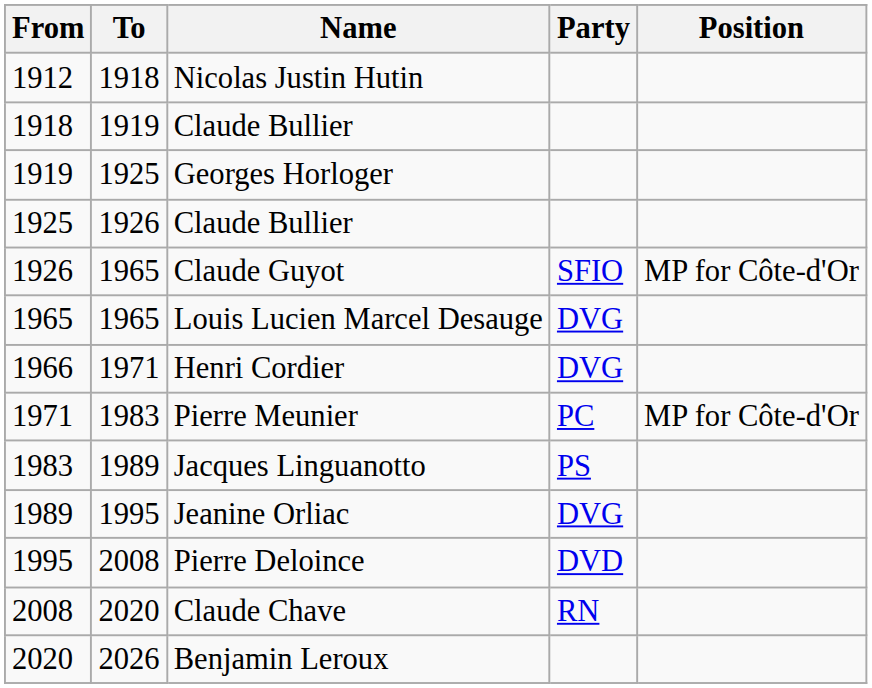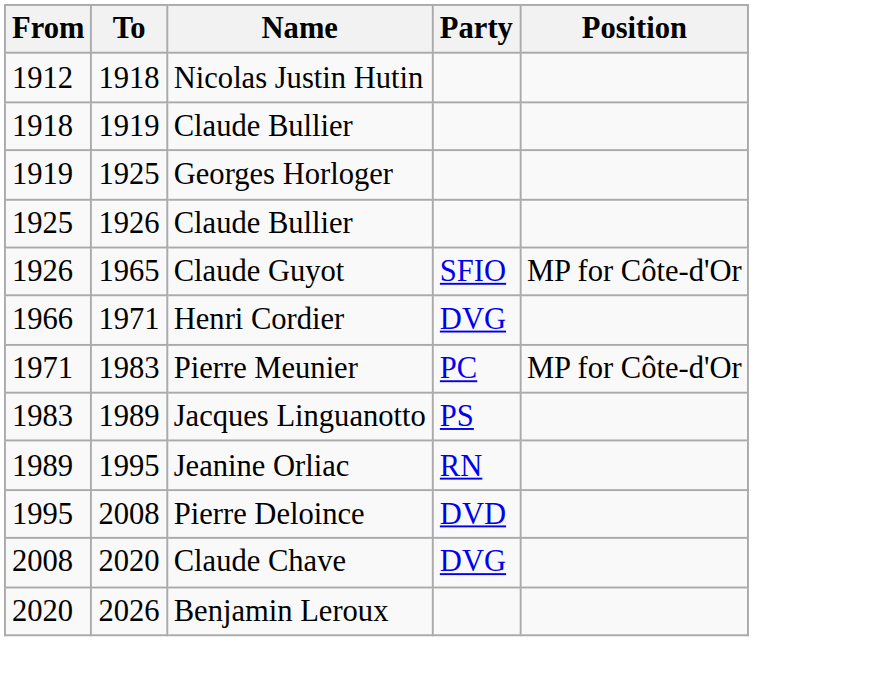- row: 1965 | 1965 | Louis Lucien Marcel Desauge | DVG
Jeanine Orliac | Party: DVG -> RN
Claude Chave | Party: RN -> DVG
